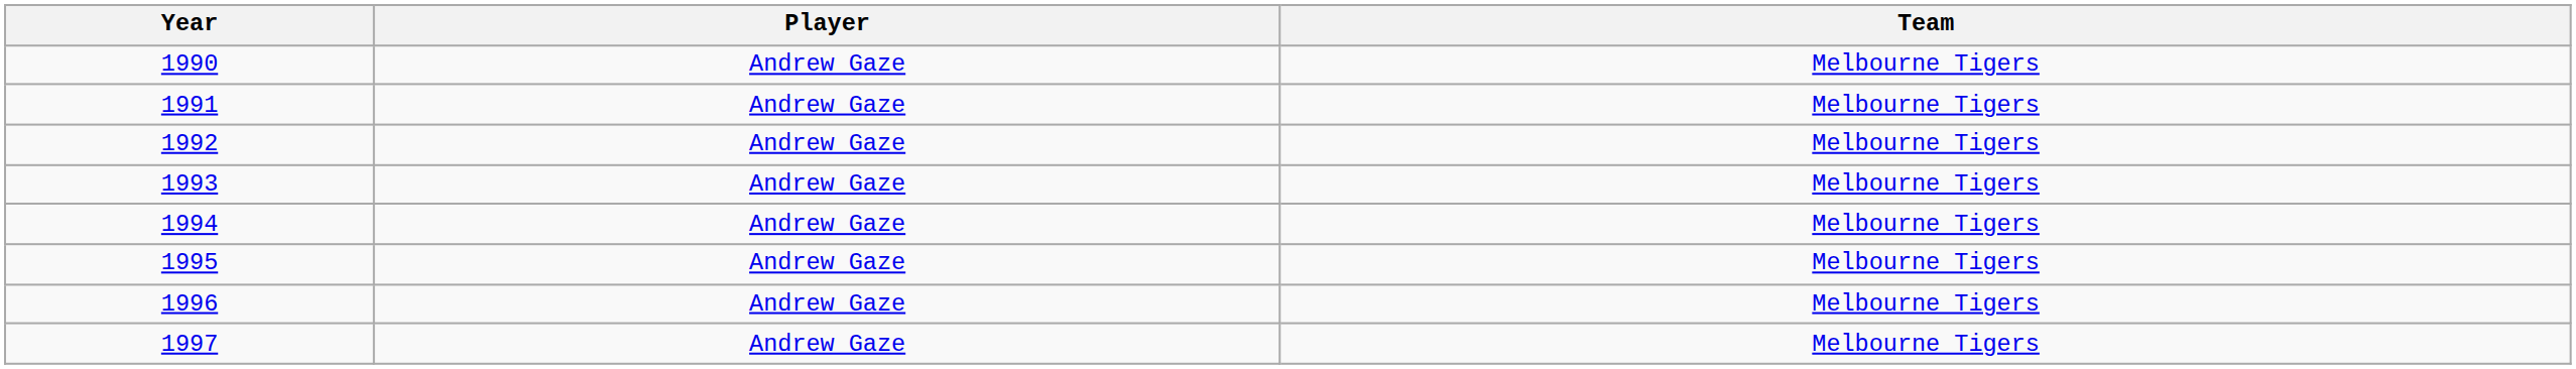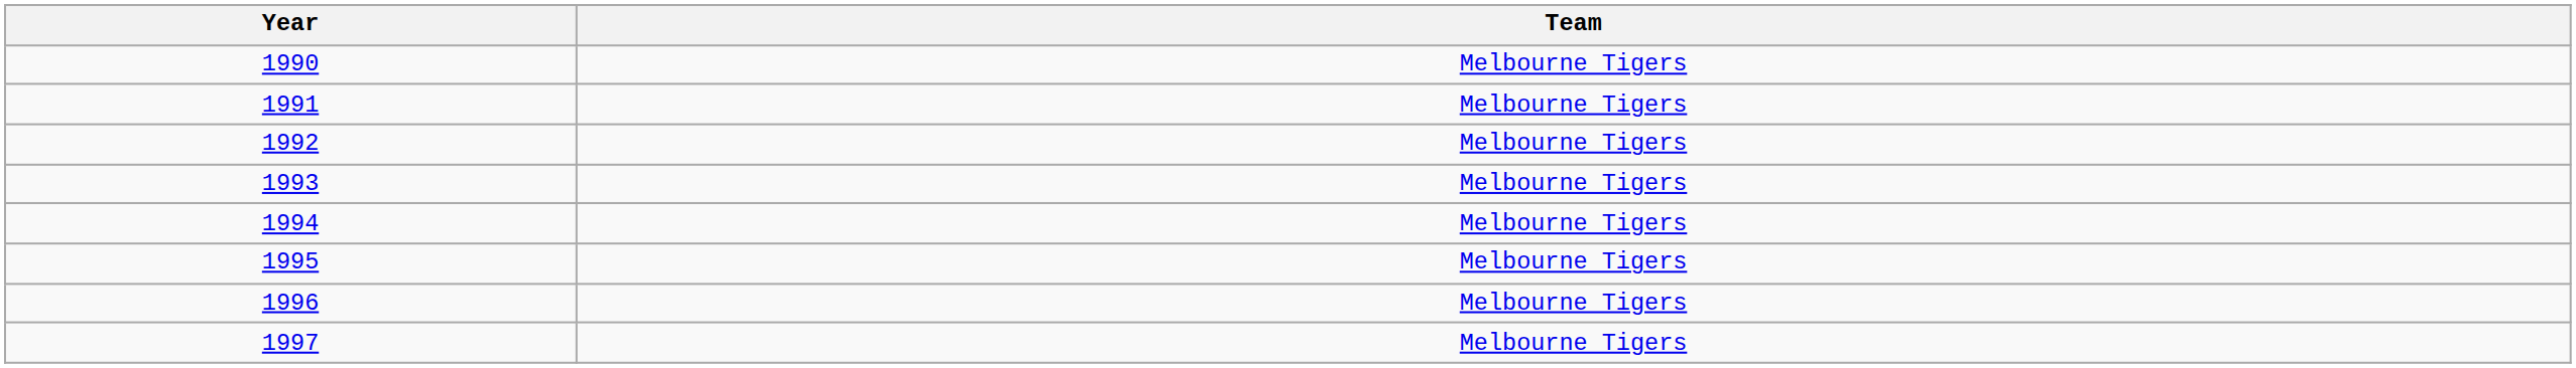- column: Player | Andrew Gaze | Andrew Gaze | Andrew Gaze | Andrew Gaze | Andrew Gaze | Andrew Gaze | Andrew Gaze | Andrew Gaze
